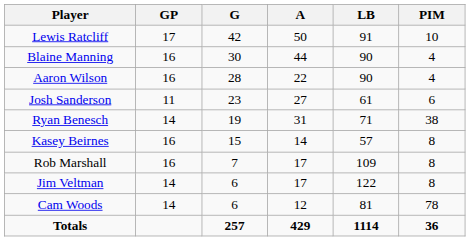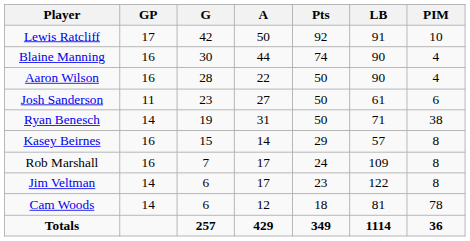+ column: Pts | 92 | 74 | 50 | 50 | 50 | 29 | 24 | 23 | 18 | 349
